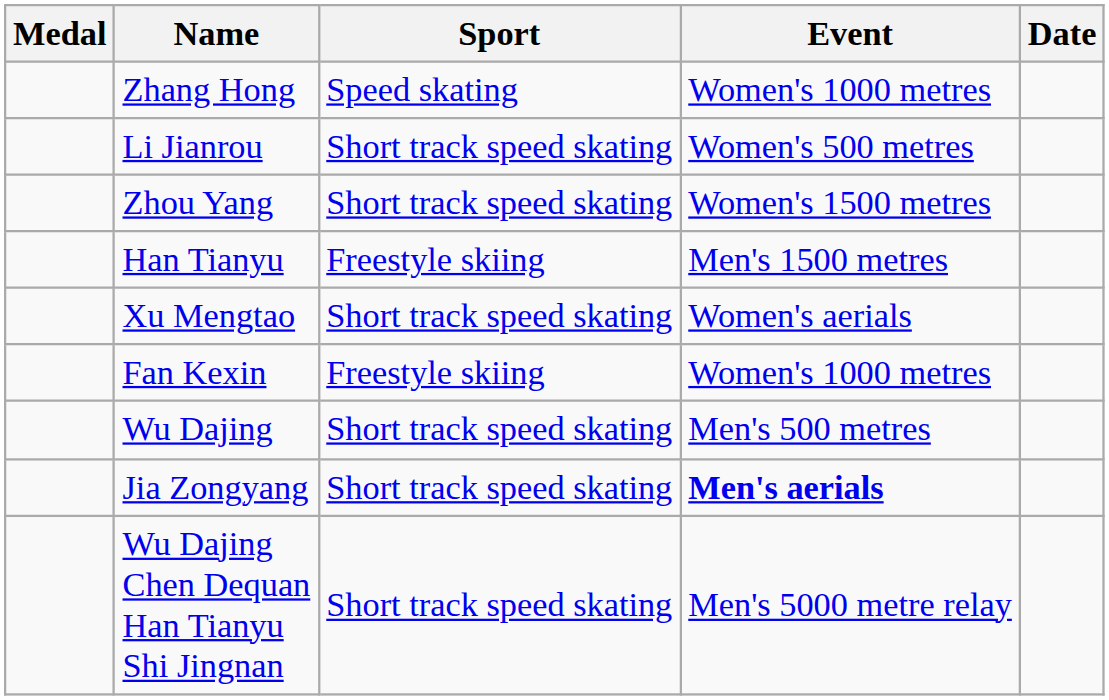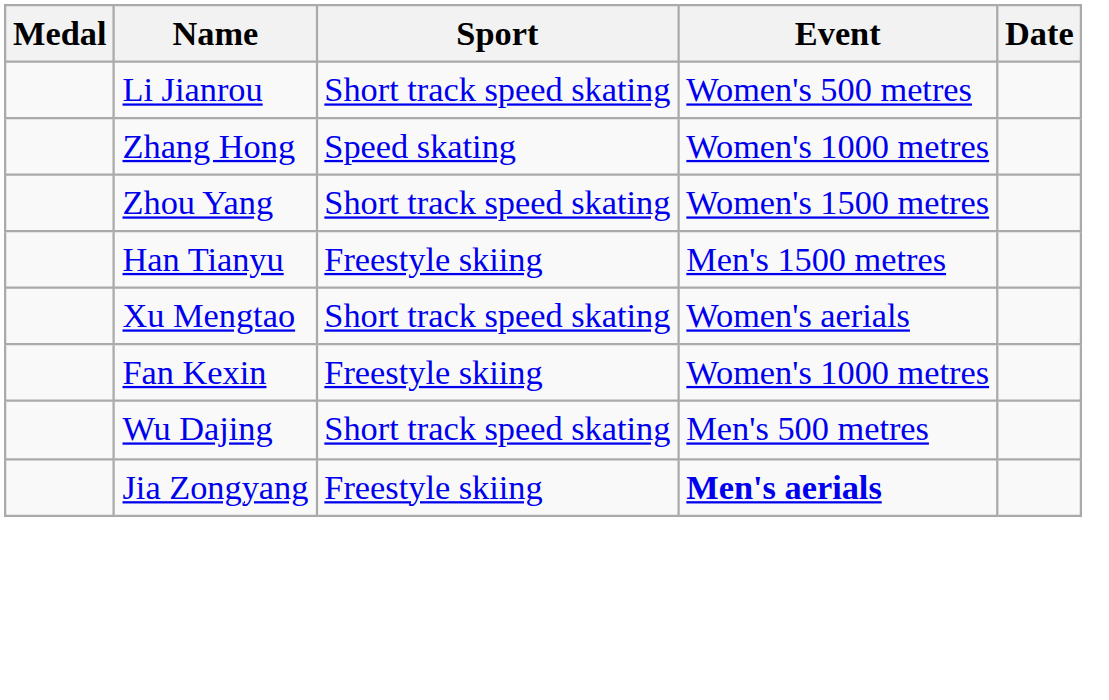rows swapped: Li Jianrou <-> Zhang Hong
Jia Zongyang | Sport: Short track speed skating -> Freestyle skiing
- row: Wu Dajing Chen Dequan Han Tianyu Shi Jingnan | Short track speed skating | Men's 5000 metre relay
